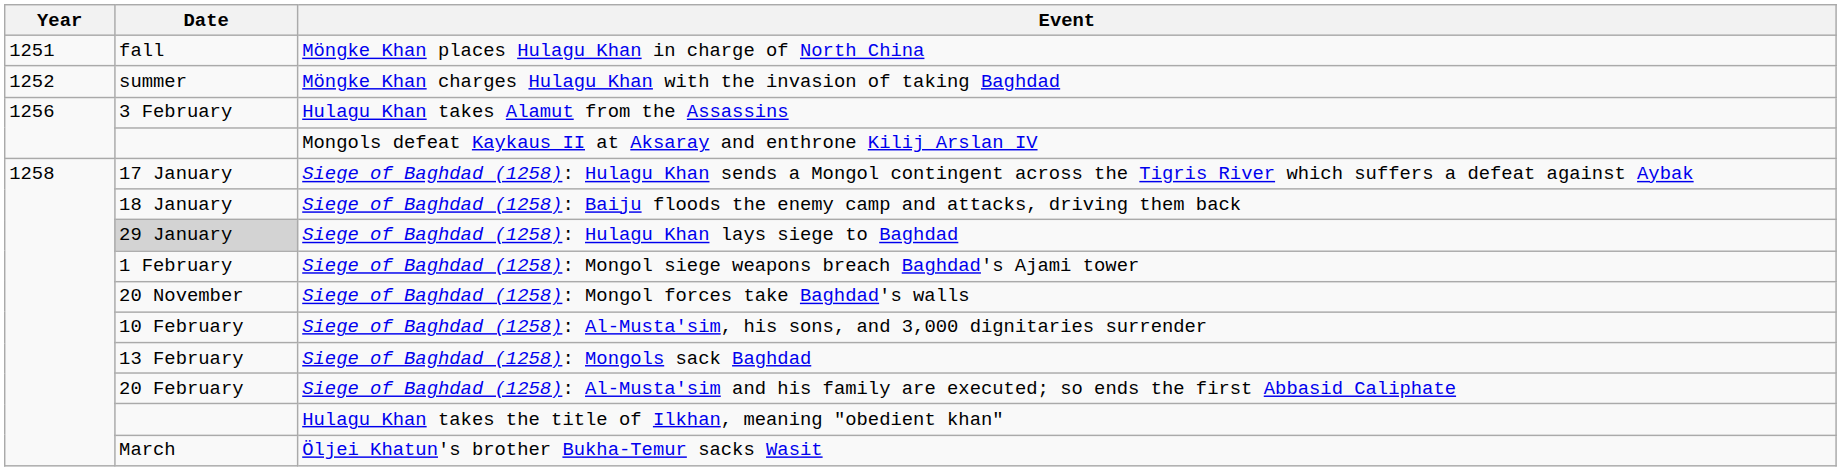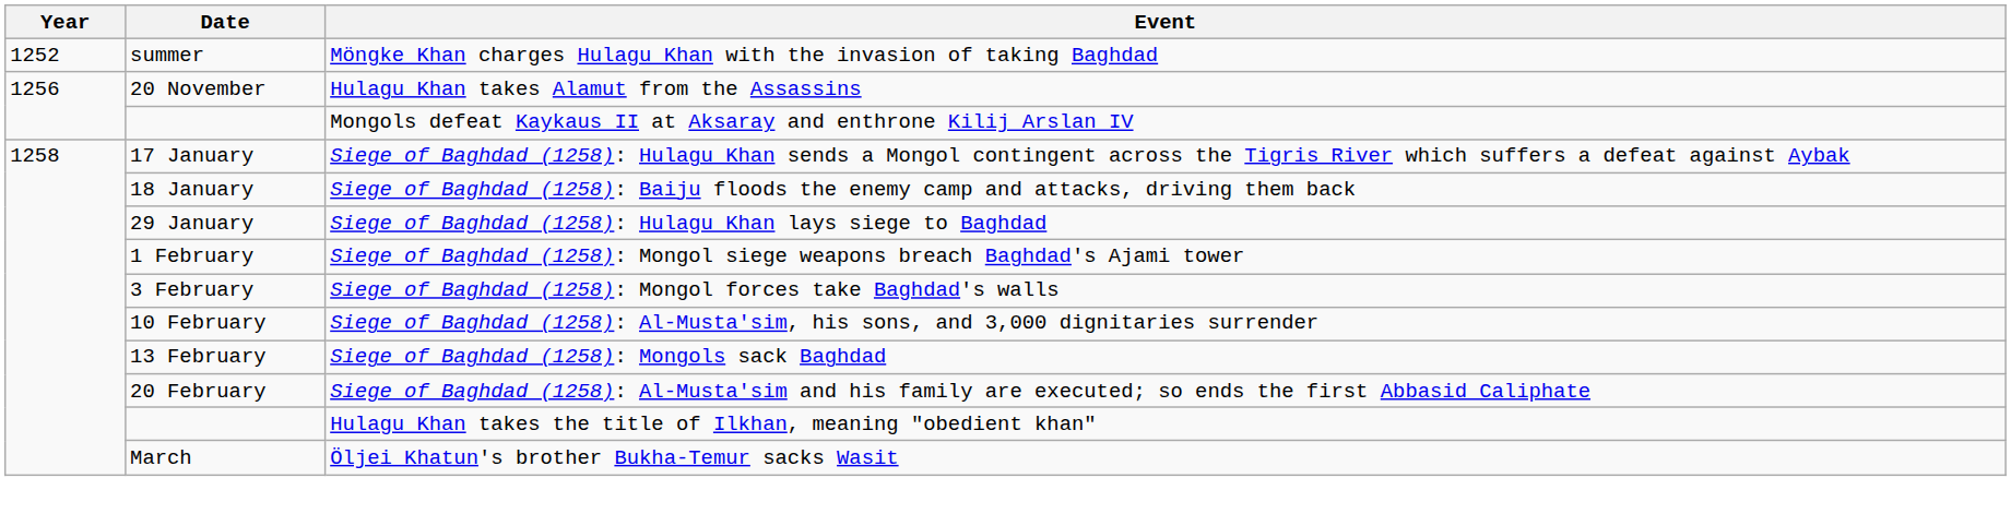- row: 1251 | fall | Möngke Khan places Hulagu Khan in charge of North China
Hulagu Khan takes Alamut from the Assassins | Date: 3 February -> 20 November
Siege of Baghdad (1258): Hulagu Khan lays siege to Baghdad | Date: lightgrey background -> no background
Siege of Baghdad (1258): Mongol forces take Baghdad's walls | Date: 20 November -> 3 February
